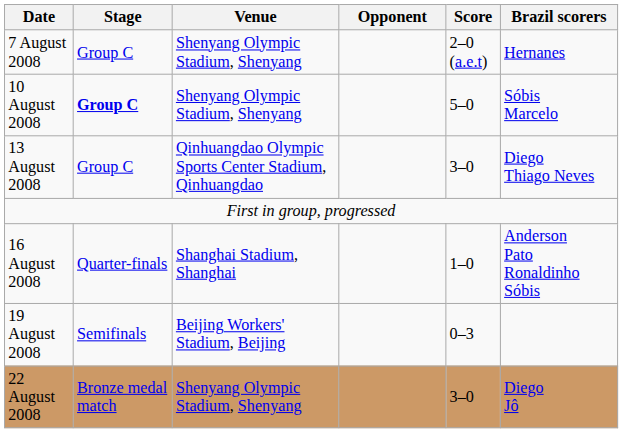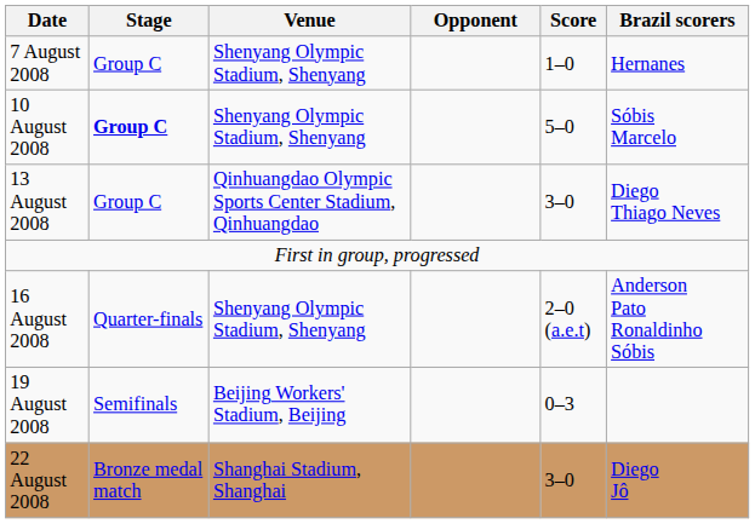7 August 2008 | Score: 2–0 (a.e.t) -> 1–0
16 August 2008 | Venue: Shanghai Stadium, Shanghai -> Shenyang Olympic Stadium, Shenyang
16 August 2008 | Score: 1–0 -> 2–0 (a.e.t)
22 August 2008 | Venue: Shenyang Olympic Stadium, Shenyang -> Shanghai Stadium, Shanghai
